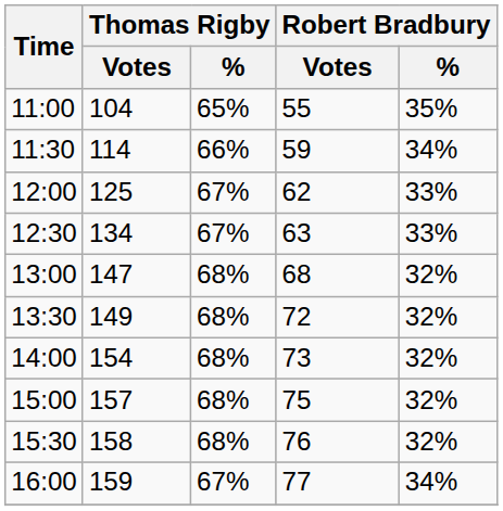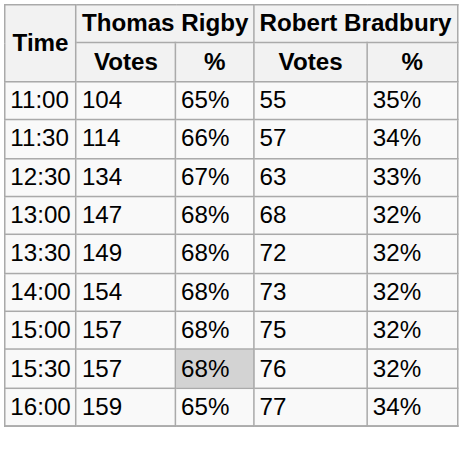11:30 | Robert Bradbury / Votes: 59 -> 57
- row: 12:00 | 125 | 67% | 62 | 33%
15:30 | Thomas Rigby / Votes: 158 -> 157
15:30 | Thomas Rigby / %: no background -> lightgrey background
16:00 | Thomas Rigby / %: 67% -> 65%
